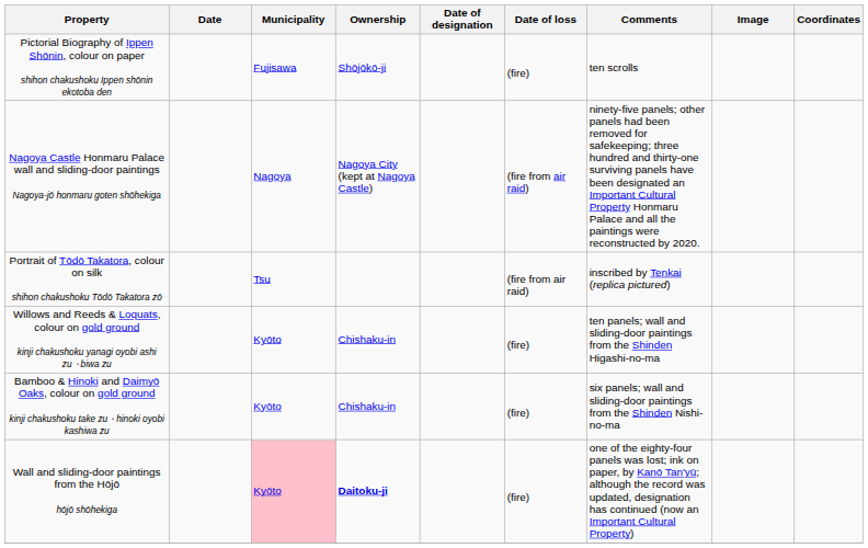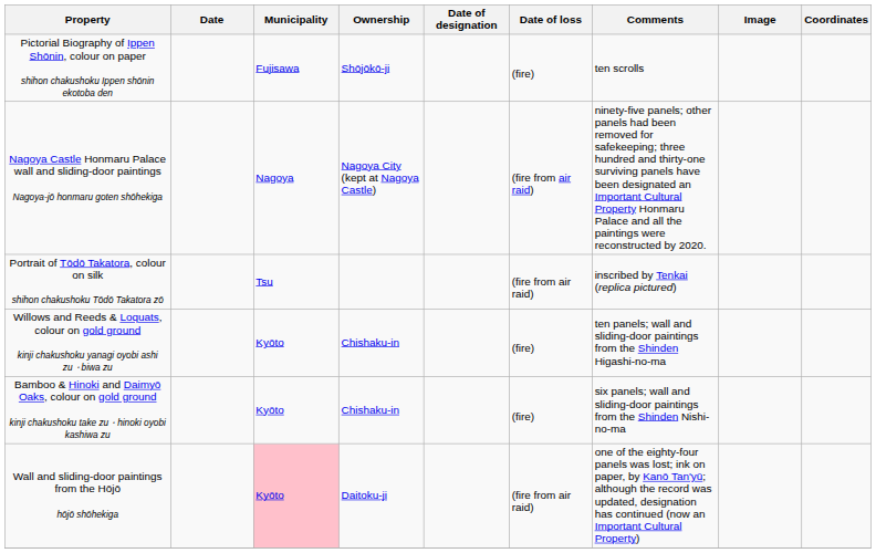Wall and sliding-door paintings from the Hōjō hōjō shōhekiga | Ownership: bold -> normal
Wall and sliding-door paintings from the Hōjō hōjō shōhekiga | Date of loss: (fire) -> (fire from air raid)
